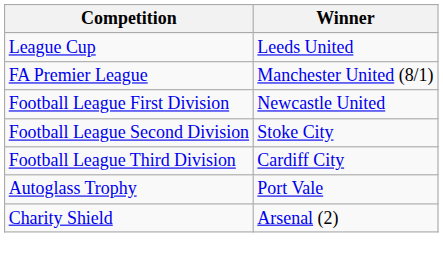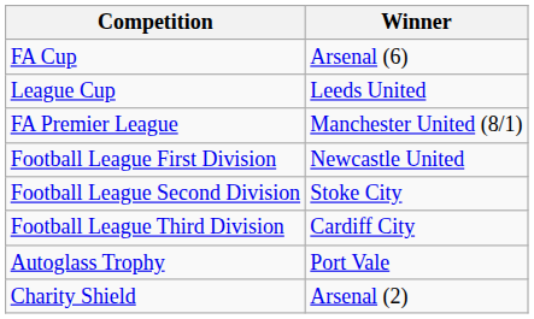+ row: FA Cup | Arsenal (6)
